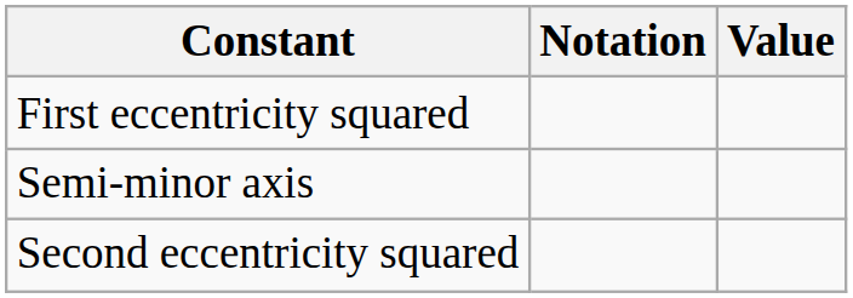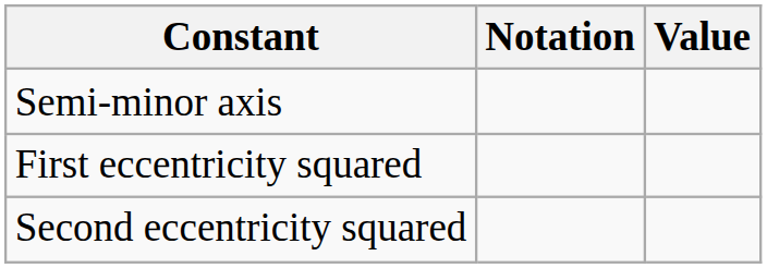rows swapped: Semi-minor axis <-> First eccentricity squared
